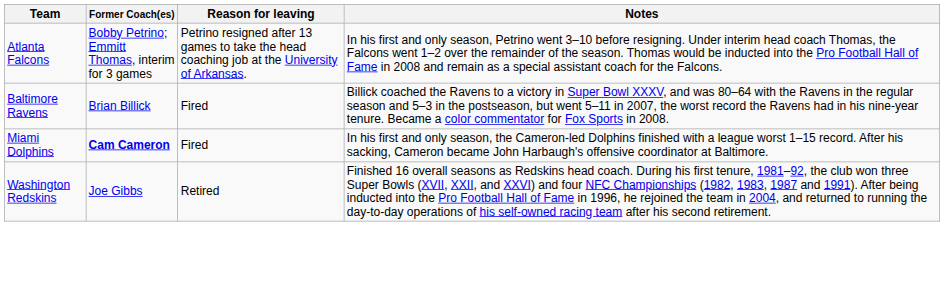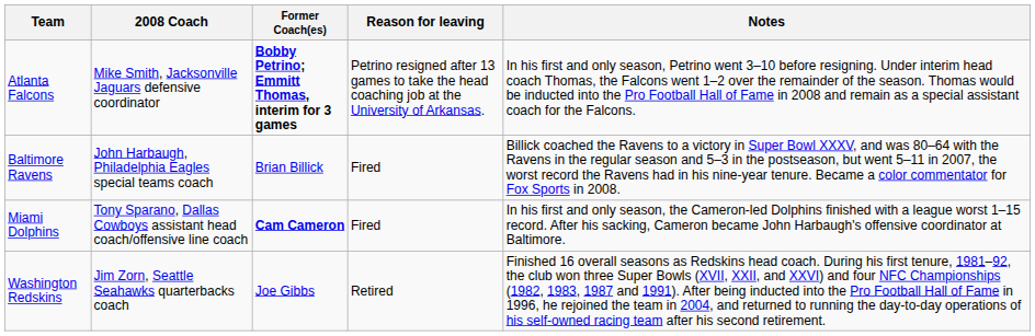+ column: 2008 Coach | Mike Smith, Jacksonville Jaguars defensive coordinator | John Harbaugh, Philadelphia Eagles special teams coach | Tony Sparano, Dallas Cowboys assistant head coach/offensive line coach | Jim Zorn, Seattle Seahawks quarterbacks coach
Atlanta Falcons | Former Coach(es): normal -> bold
